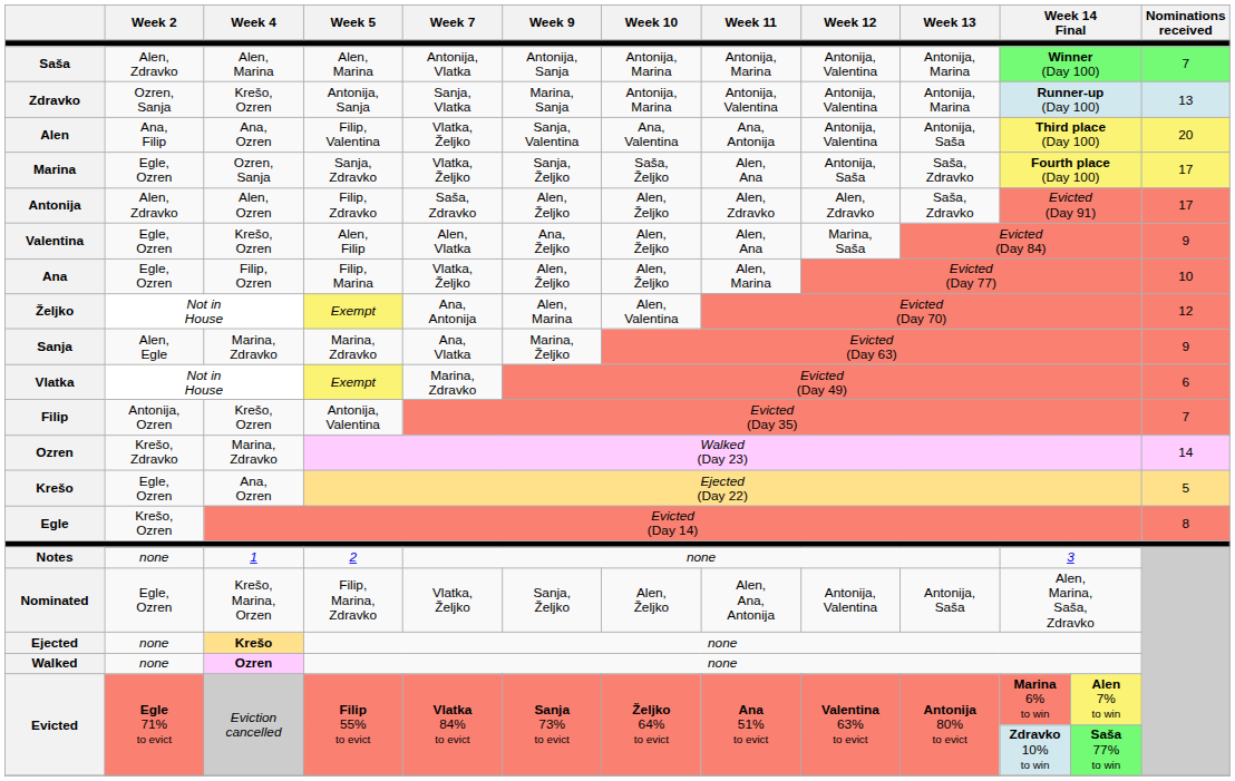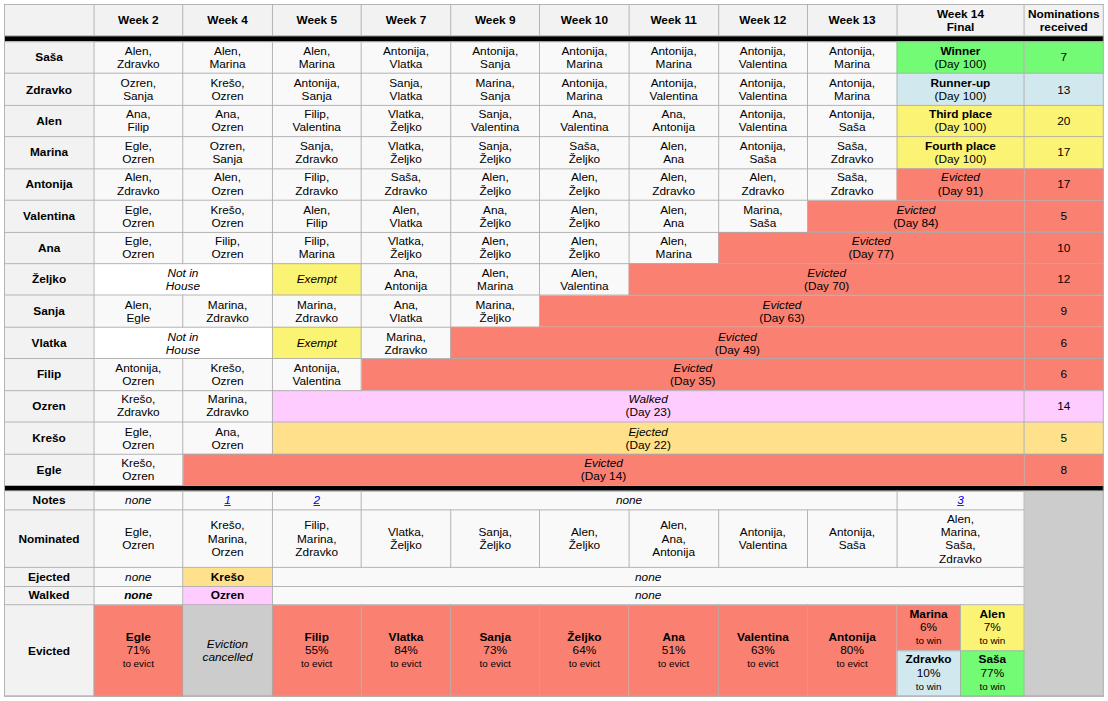Valentina | Nominations received: 9 -> 5
Filip | Nominations received: 7 -> 6
Walked | Week 2: normal -> bold
